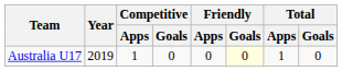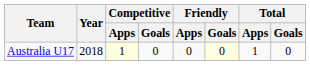Australia U17 | Year: 2019 -> 2018
Australia U17 | Competitive / Apps: no background -> lightyellow background
